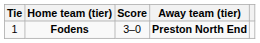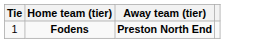- column: Score | 3–0
